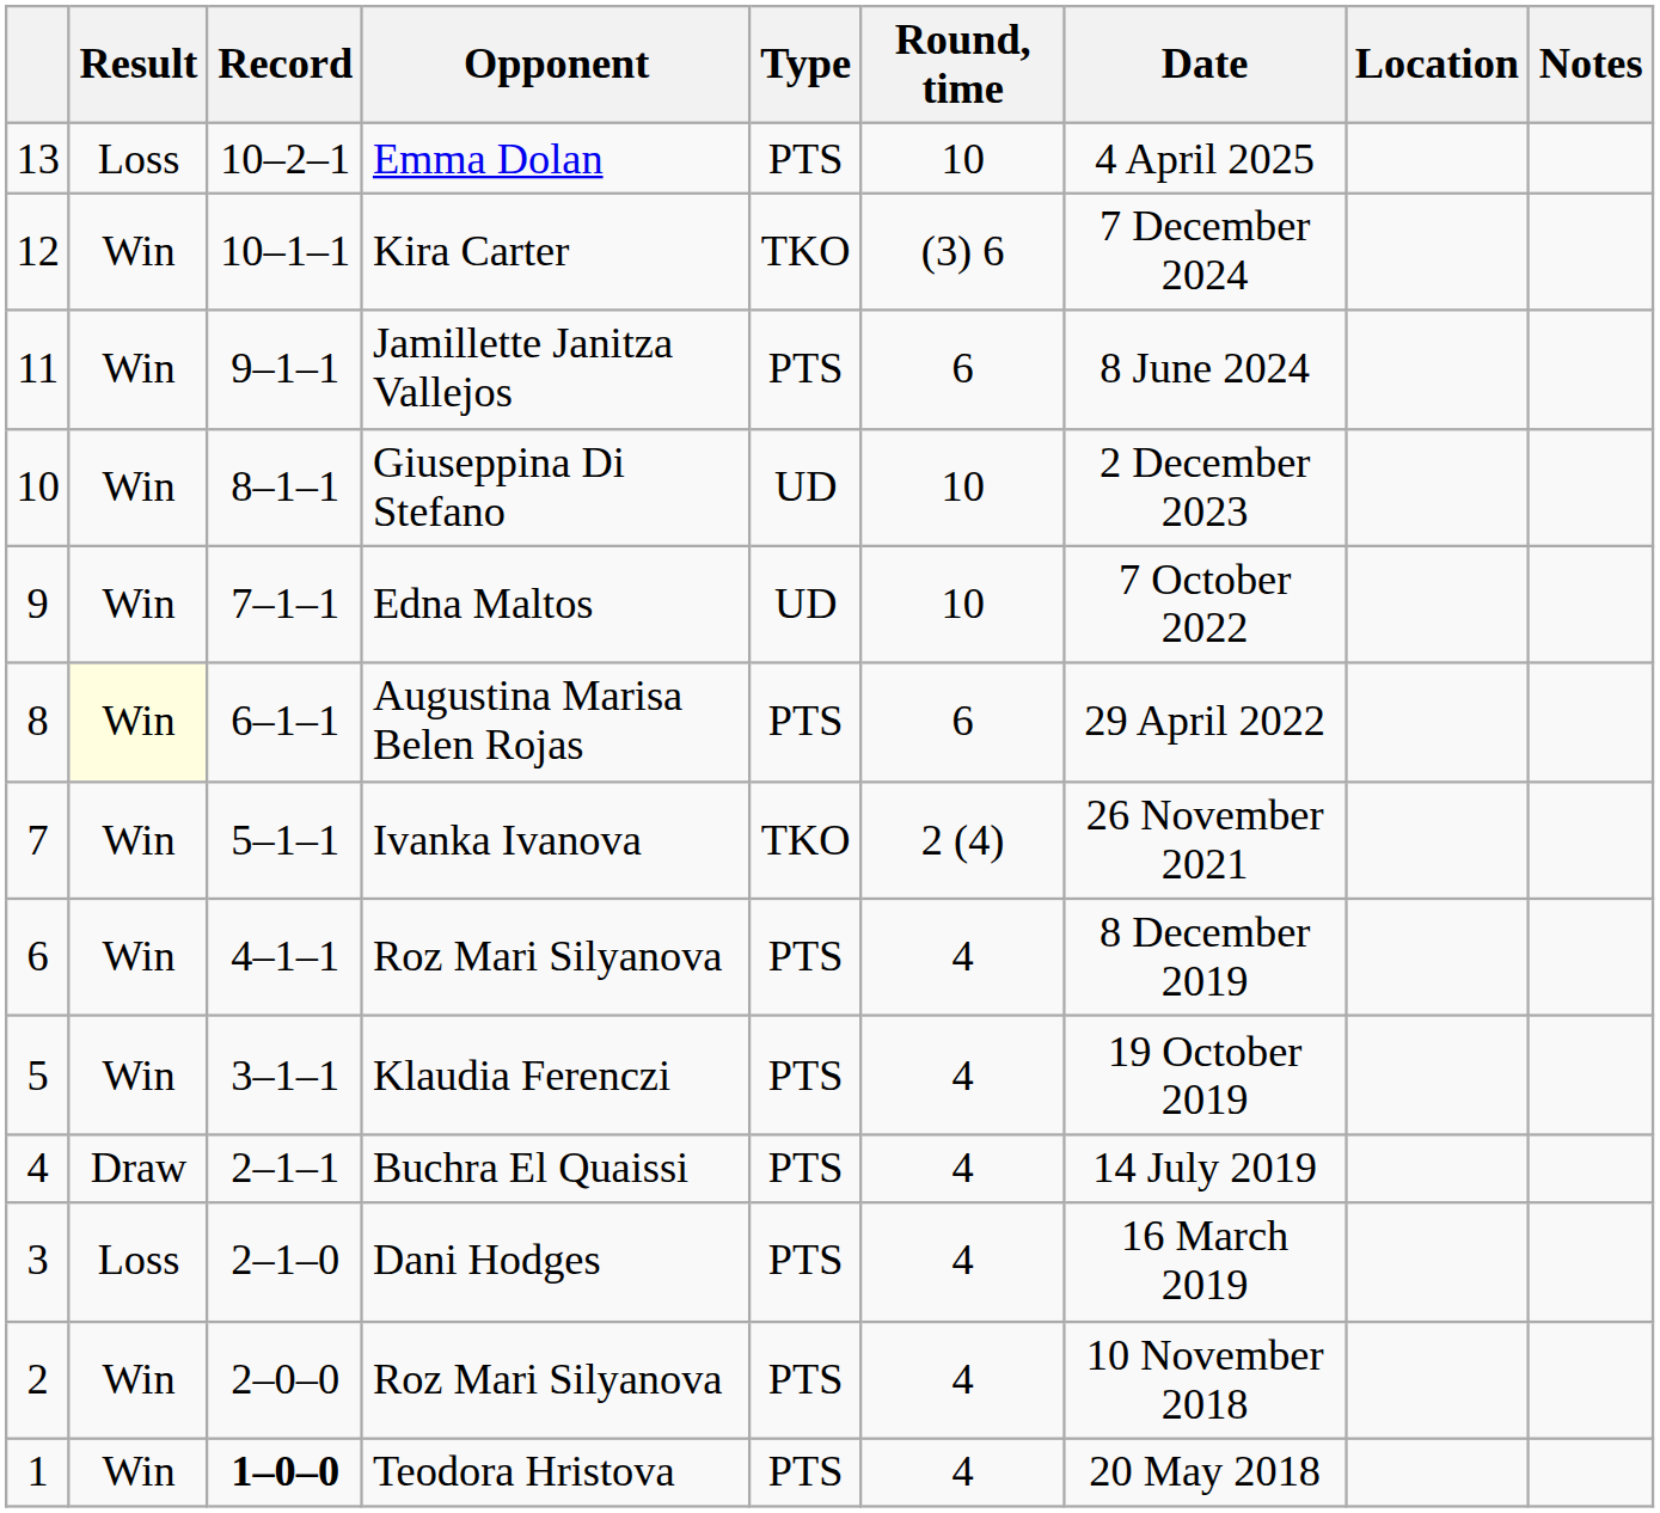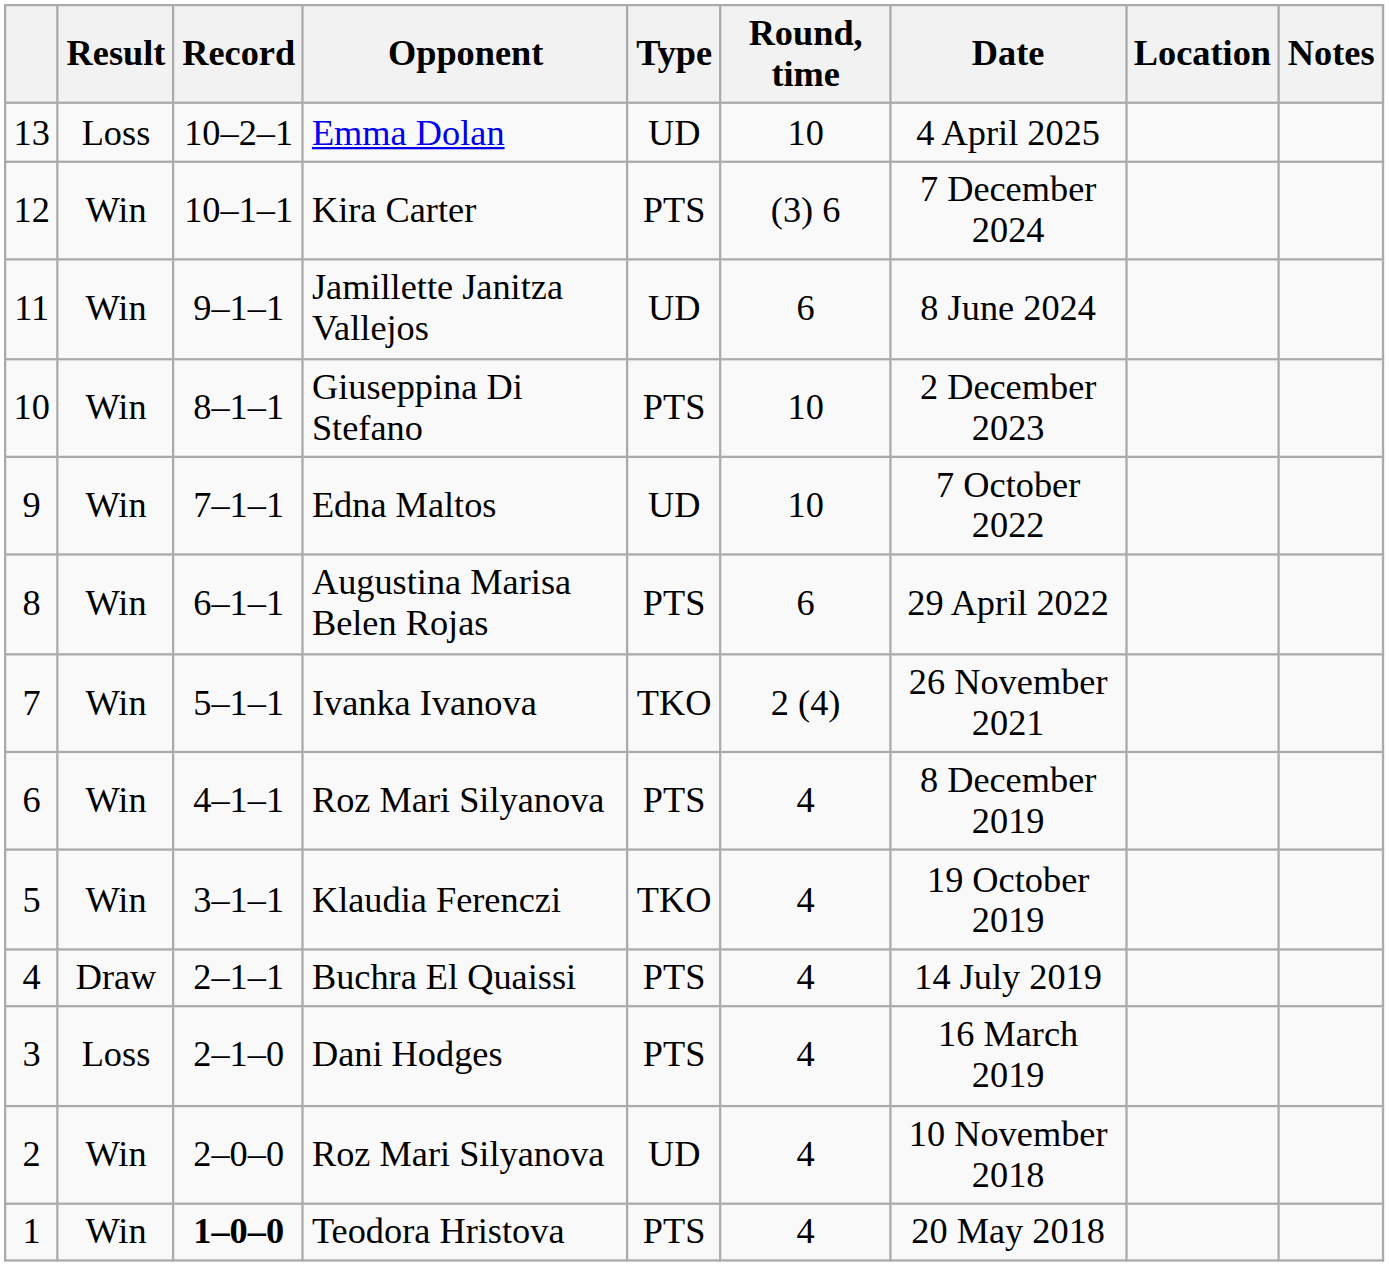Emma Dolan | Type: PTS -> UD
Kira Carter | Type: TKO -> PTS
Jamillette Janitza Vallejos | Type: PTS -> UD
Giuseppina Di Stefano | Type: UD -> PTS
Augustina Marisa Belen Rojas | Result: lightyellow background -> no background
Klaudia Ferenczi | Type: PTS -> TKO
2 / Roz Mari Silyanova | Type: PTS -> UD
